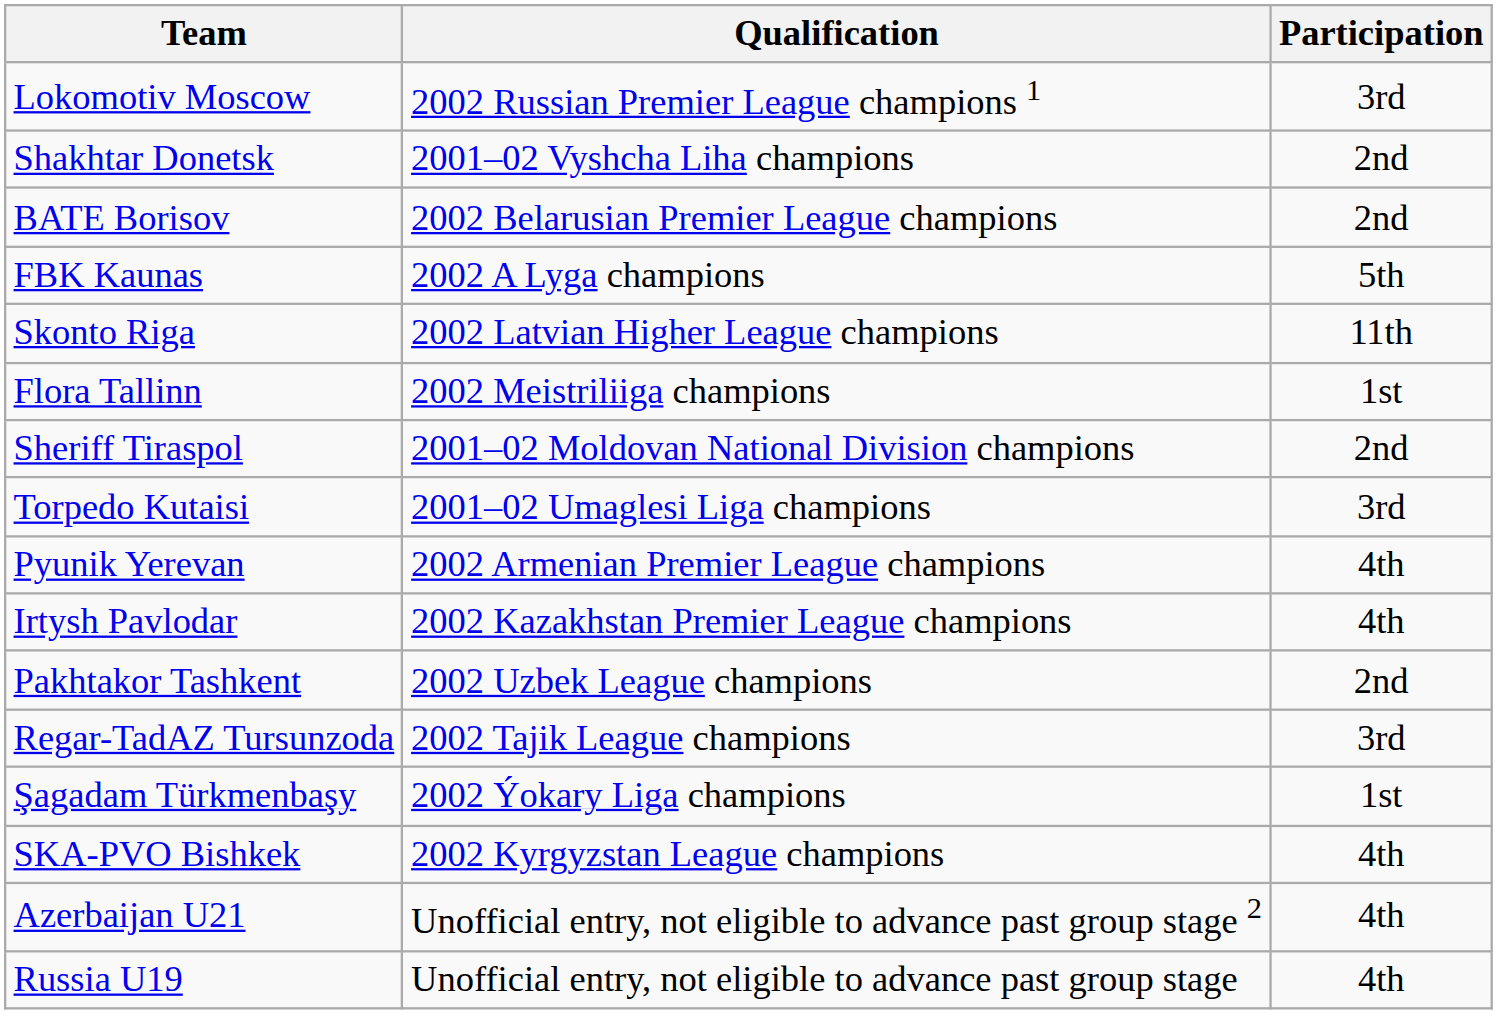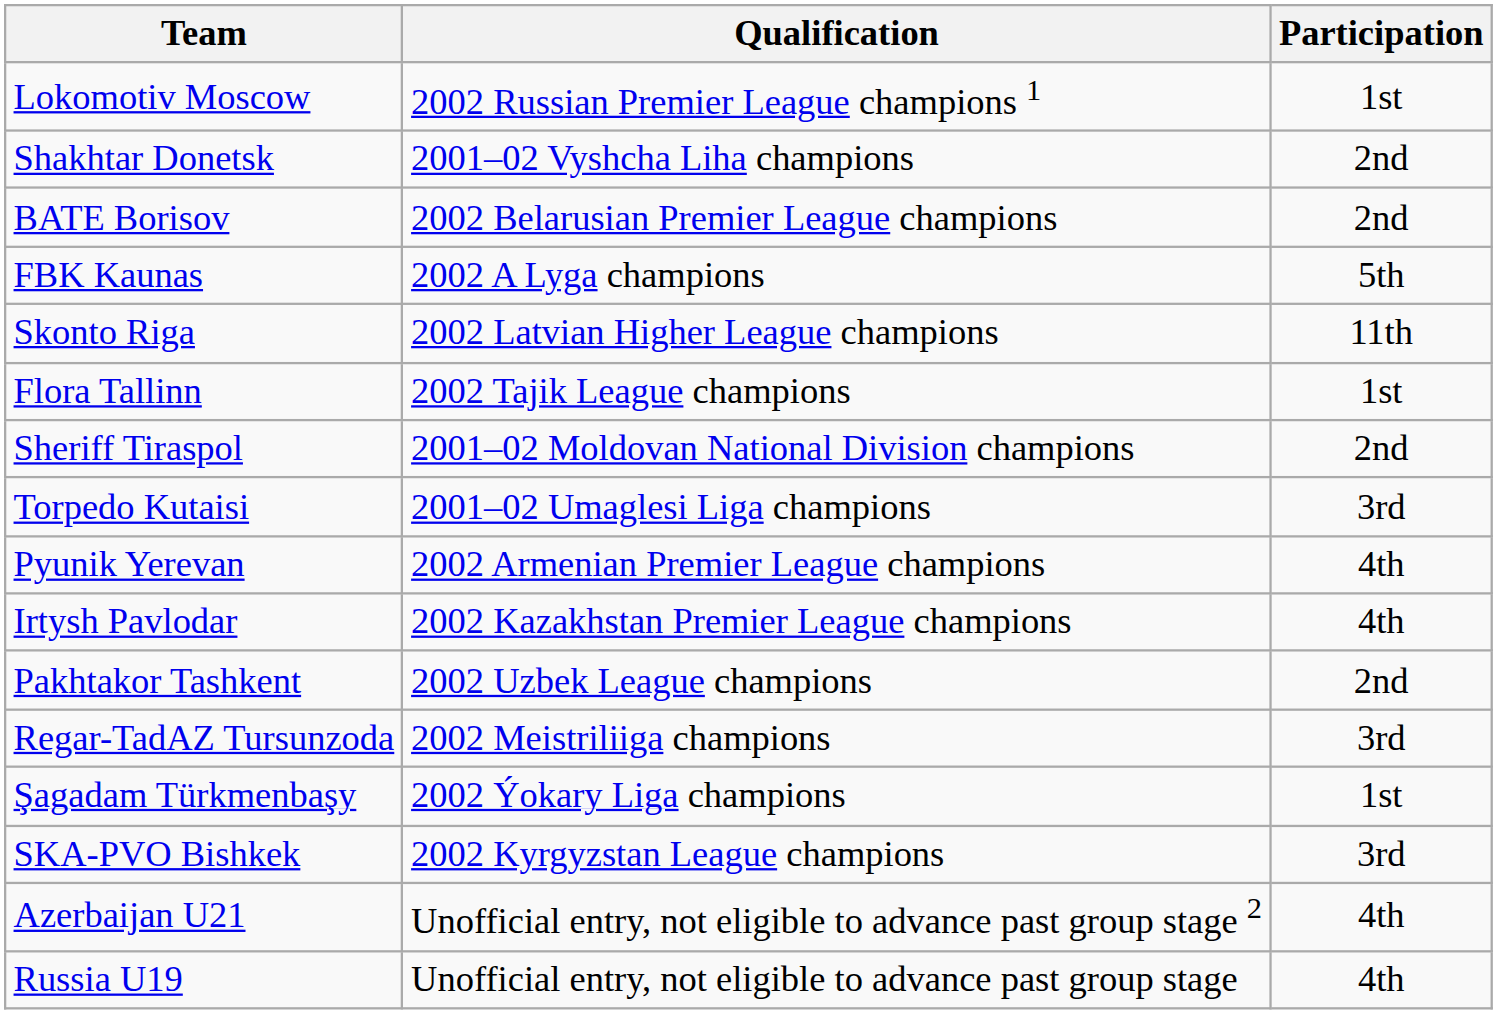Lokomotiv Moscow | Participation: 3rd -> 1st
Flora Tallinn | Qualification: 2002 Meistriliiga champions -> 2002 Tajik League champions
Regar-TadAZ Tursunzoda | Qualification: 2002 Tajik League champions -> 2002 Meistriliiga champions
SKA-PVO Bishkek | Participation: 4th -> 3rd
